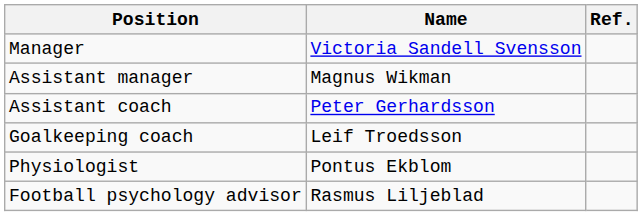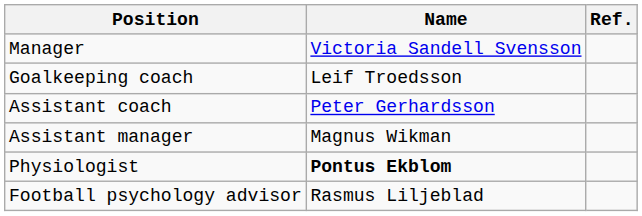rows swapped: Assistant manager <-> Goalkeeping coach
Physiologist | Name: normal -> bold
